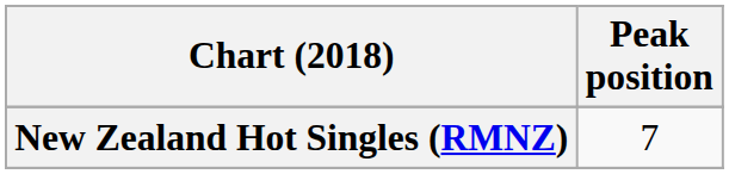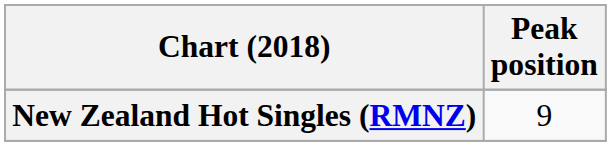New Zealand Hot Singles (RMNZ) | Peak position: 7 -> 9
